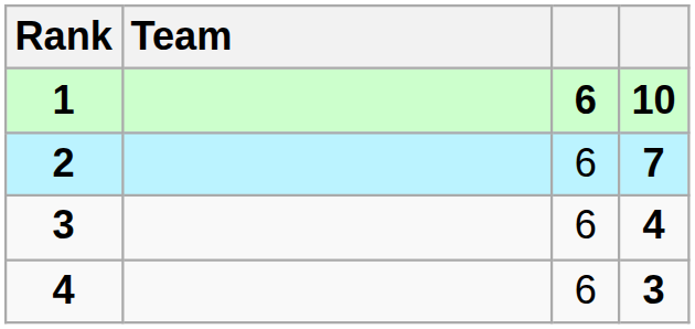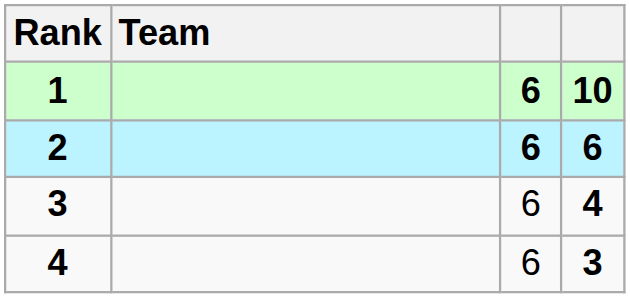2 | column 3: normal -> bold
2 | column 4: 7 -> 6
